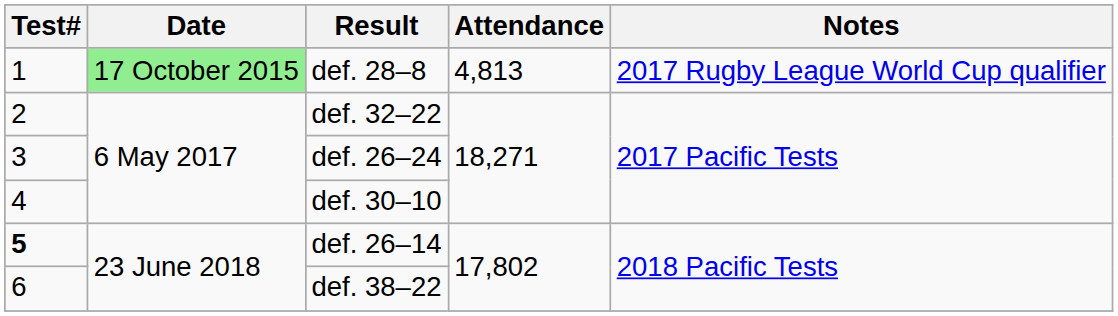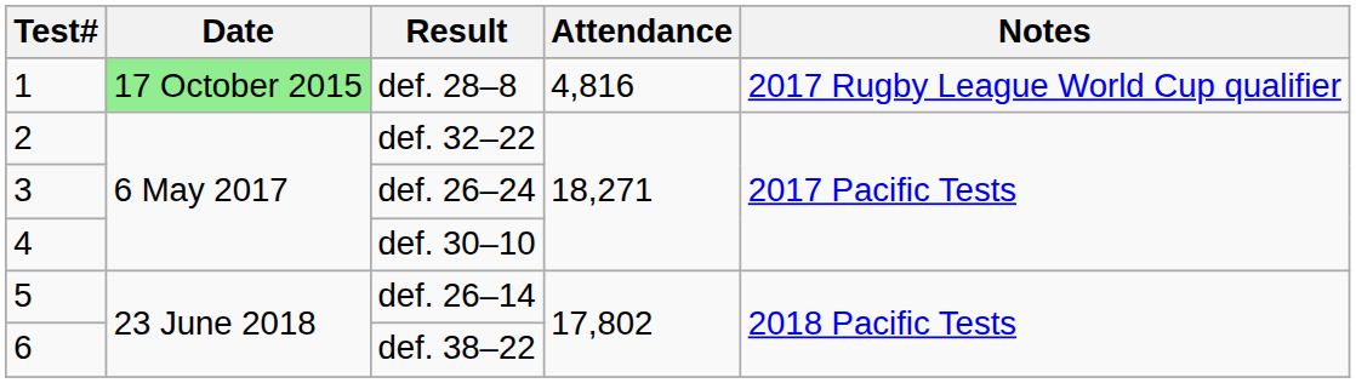def. 28–8 | Attendance: 4,813 -> 4,816
def. 26–14 | Test#: bold -> normal
